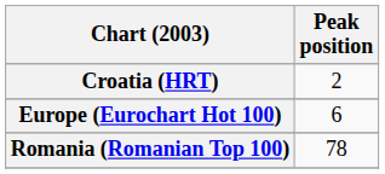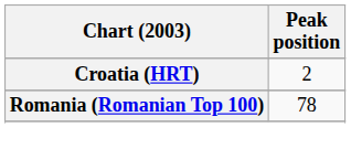- row: Europe (Eurochart Hot 100) | 6
